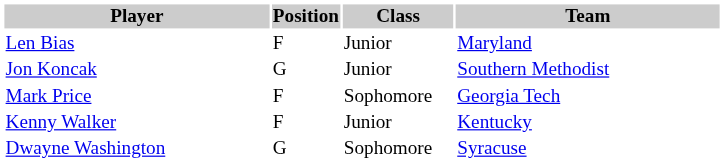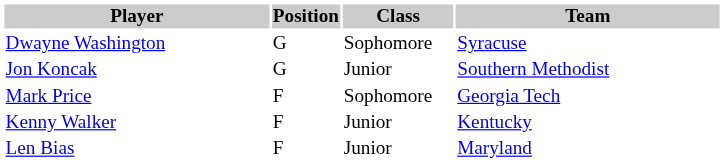rows swapped: Len Bias <-> Dwayne Washington
